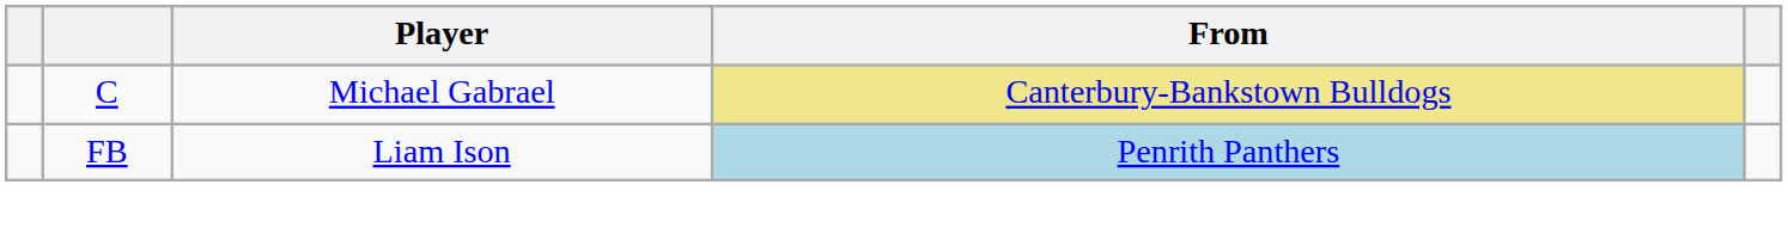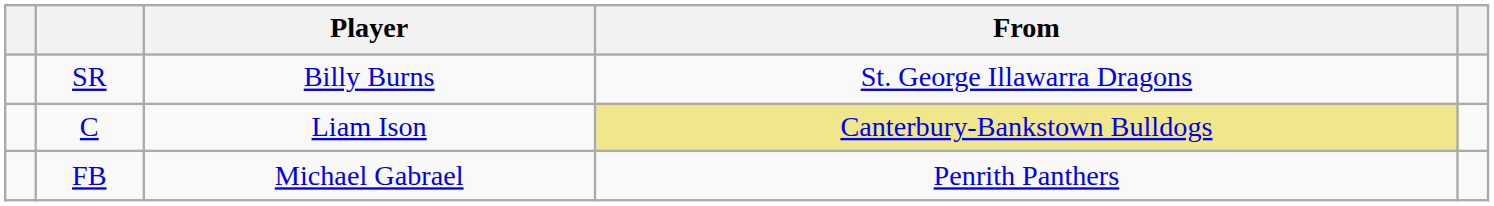+ row: SR | Billy Burns | St. George Illawarra Dragons
C | Player: Michael Gabrael -> Liam Ison
FB | Player: Liam Ison -> Michael Gabrael
FB | From: lightblue background -> no background
